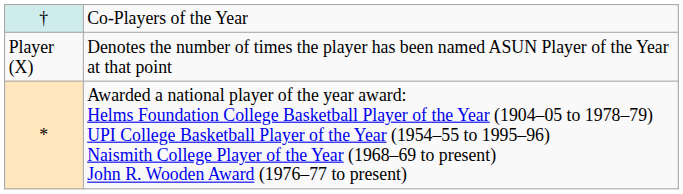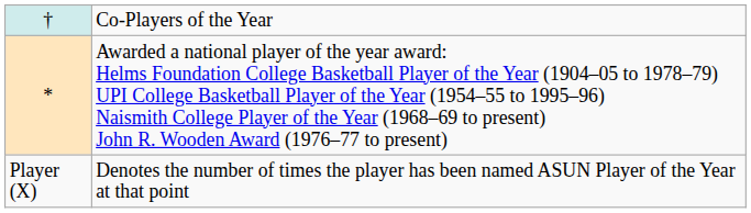rows swapped: * <-> Player (X)
